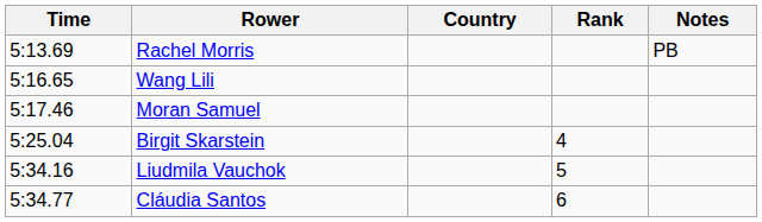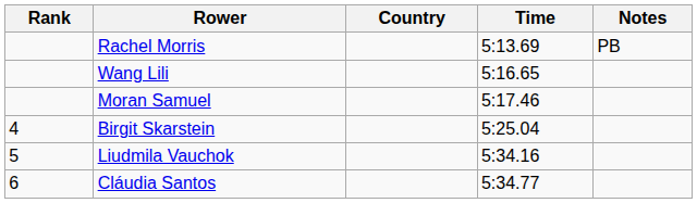columns swapped: Rank <-> Time
